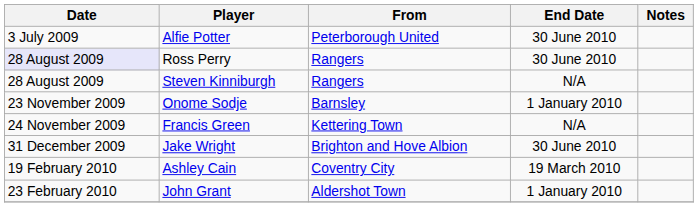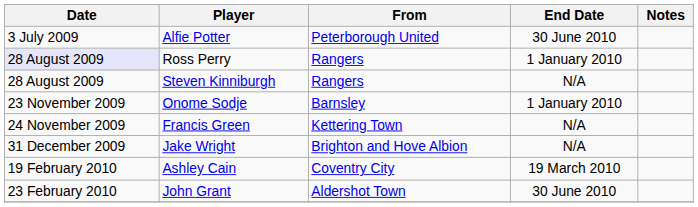Ross Perry | End Date: 30 June 2010 -> 1 January 2010
Jake Wright | End Date: 30 June 2010 -> N/A
John Grant | End Date: 1 January 2010 -> 30 June 2010
